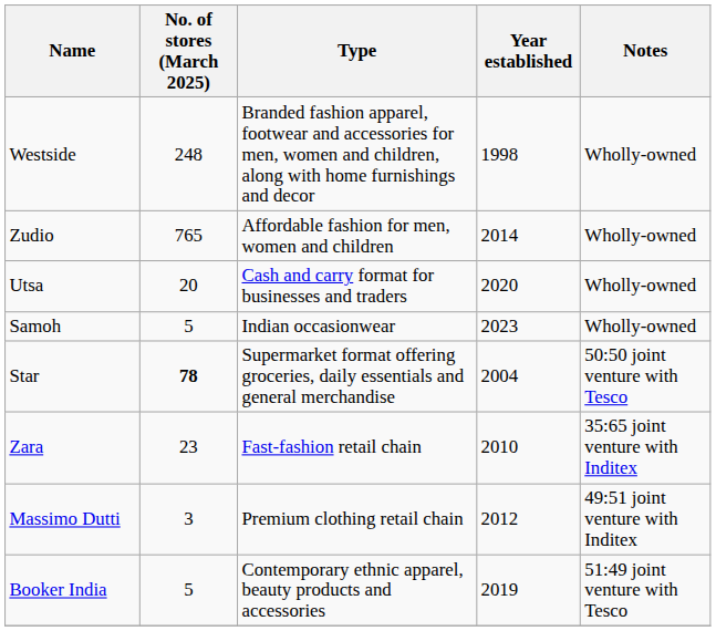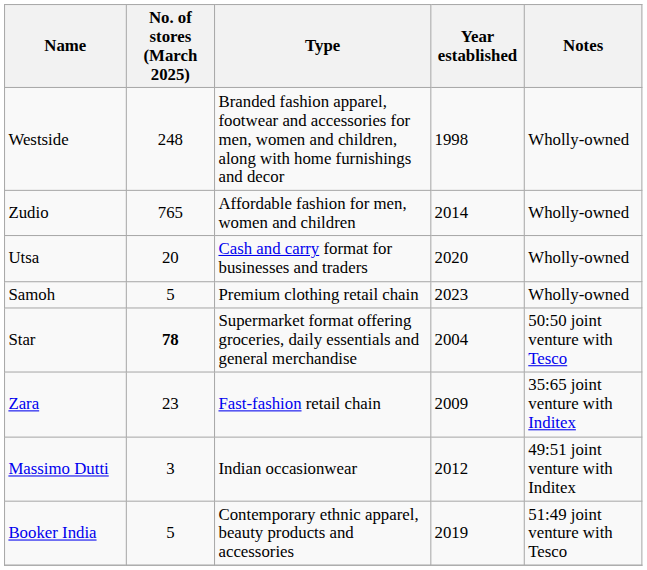Samoh | Type: Indian occasionwear -> Premium clothing retail chain
Zara | Year established: 2010 -> 2009
Massimo Dutti | Type: Premium clothing retail chain -> Indian occasionwear
